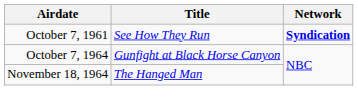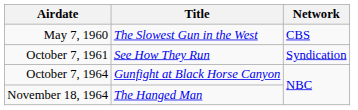+ row: May 7, 1960 | The Slowest Gun in the West | CBS
October 7, 1961 | Network: bold -> normal
